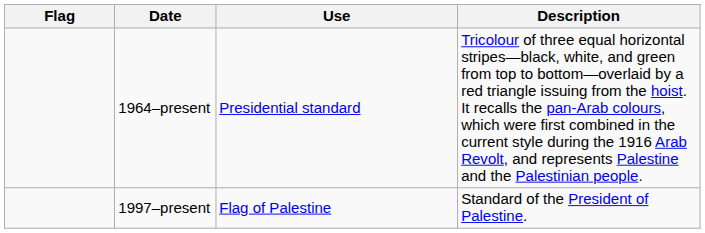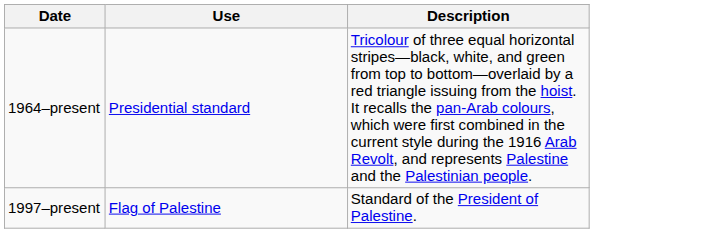- column: Flag
